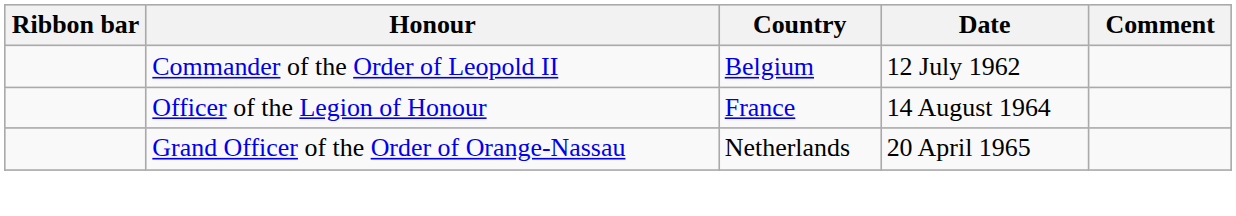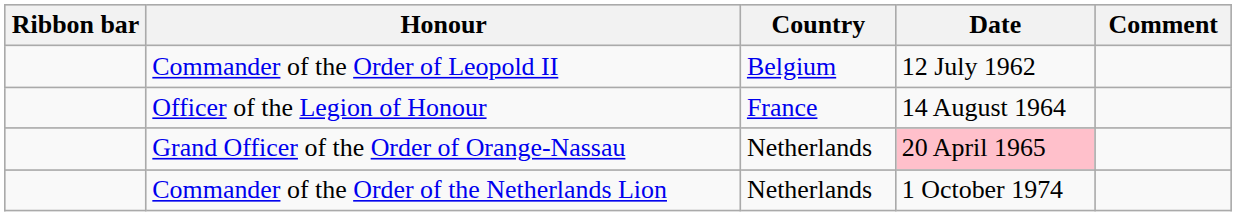Grand Officer of the Order of Orange-Nassau | Date: no background -> pink background
+ row: Commander of the Order of the Netherlands Lion | Netherlands | 1 October 1974
